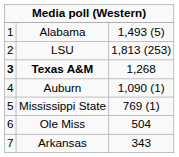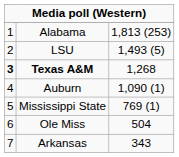Alabama | column 3: 1,493 (5) -> 1,813 (253)
LSU | column 3: 1,813 (253) -> 1,493 (5)
